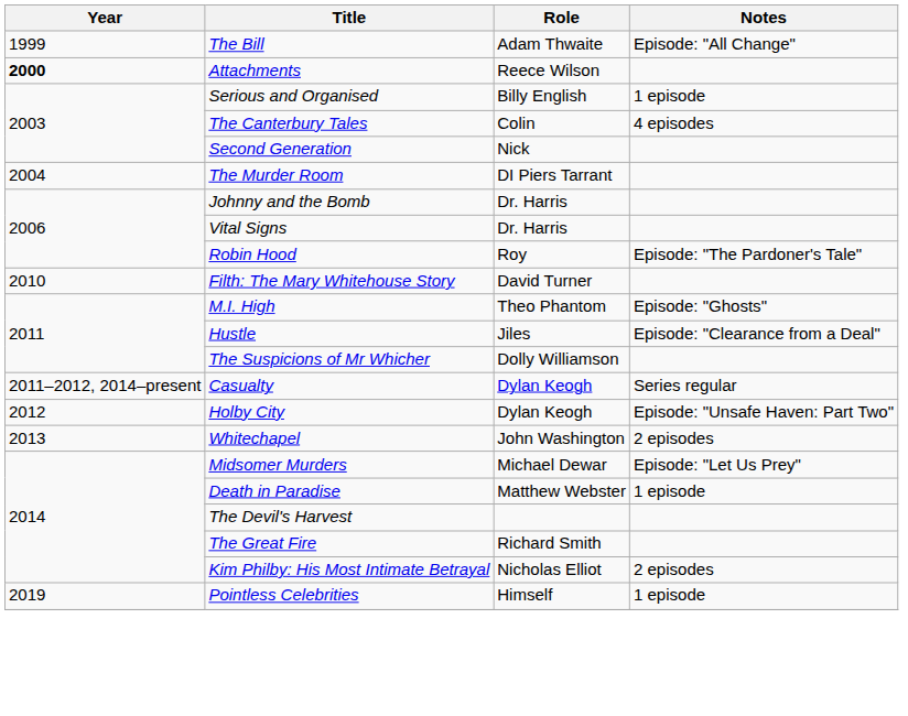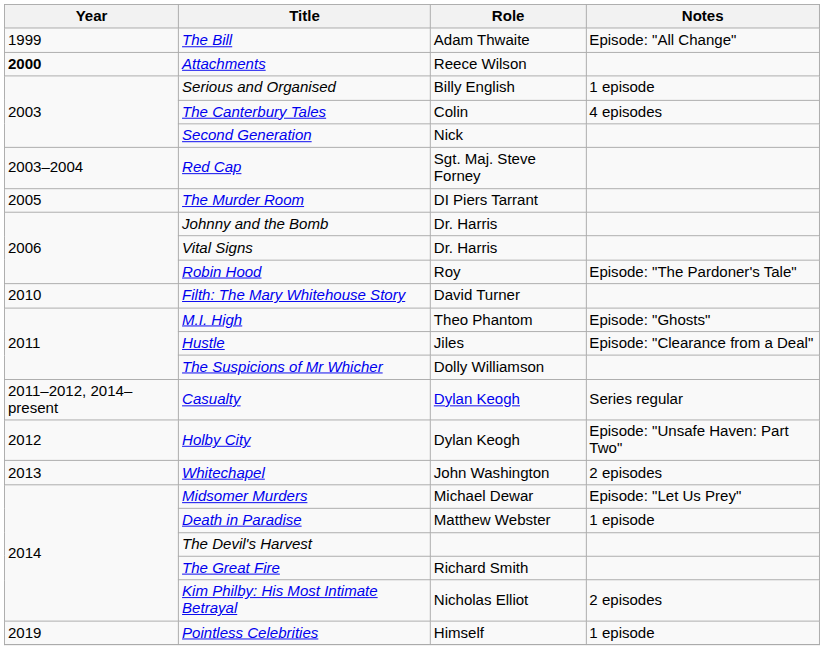+ row: 2003–2004 | Red Cap | Sgt. Maj. Steve Forney
The Murder Room | Year: 2004 -> 2005
